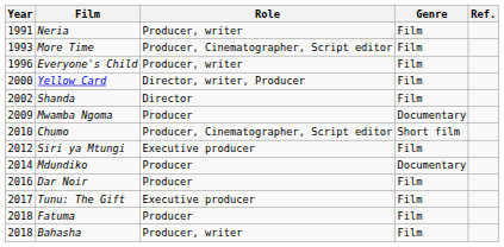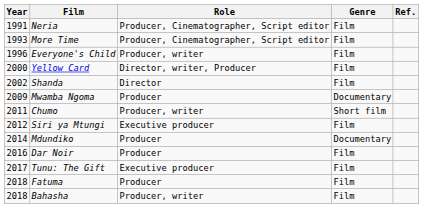Neria | Role: Producer, writer -> Producer, Cinematographer, Script editor
Chumo | Year: 2010 -> 2011
Chumo | Role: Producer, Cinematographer, Script editor -> Producer, writer
